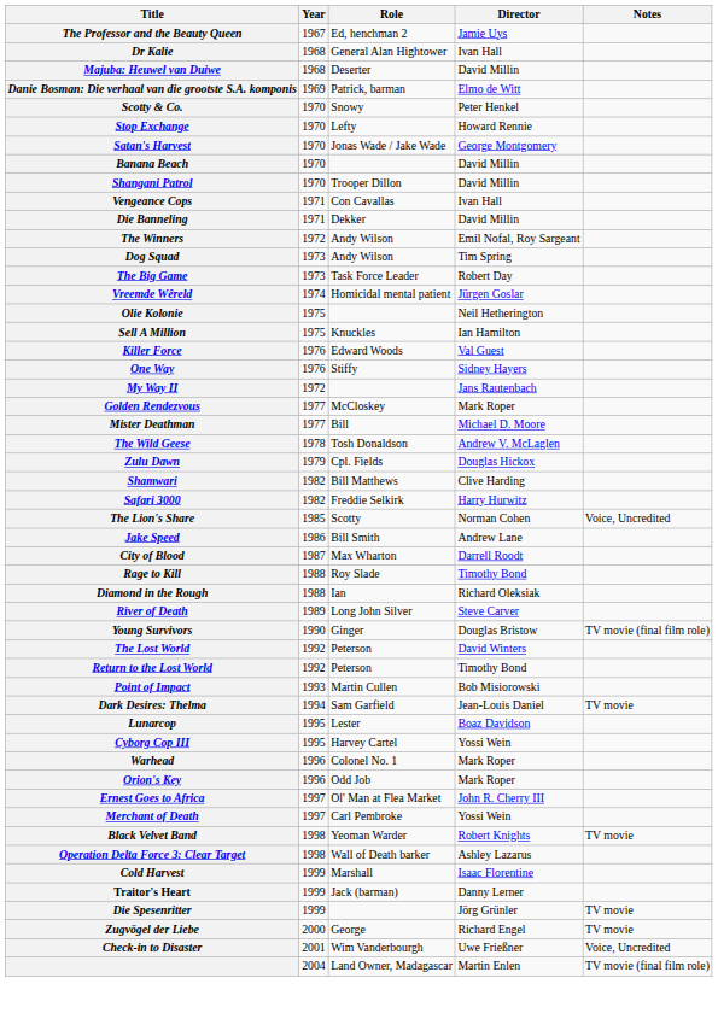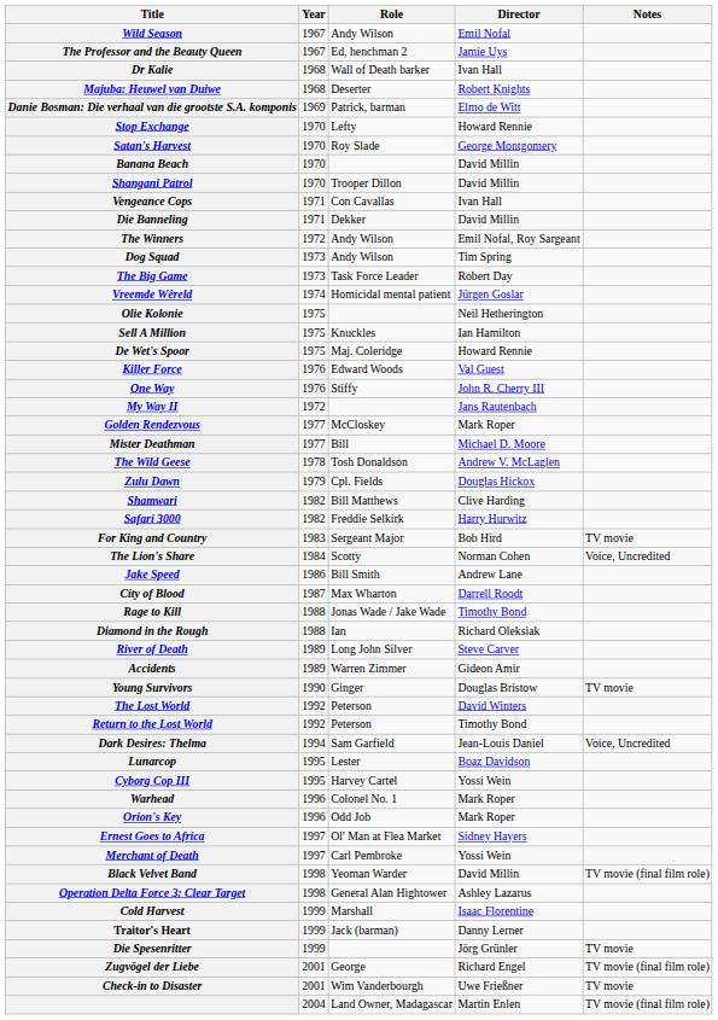+ row: Wild Season | 1967 | Andy Wilson | Emil Nofal
Dr Kalie | Role: General Alan Hightower -> Wall of Death barker
Majuba: Heuwel van Duiwe | Director: David Millin -> Robert Knights
- row: Scotty & Co. | 1970 | Snowy | Peter Henkel
Satan's Harvest | Role: Jonas Wade / Jake Wade -> Roy Slade
+ row: De Wet's Spoor | 1975 | Maj. Coleridge | Howard Rennie
One Way | Director: Sidney Hayers -> John R. Cherry III
+ row: For King and Country | 1983 | Sergeant Major | Bob Hird | TV movie
The Lion's Share | Year: 1985 -> 1984
Rage to Kill | Role: Roy Slade -> Jonas Wade / Jake Wade
+ row: Accidents | 1989 | Warren Zimmer | Gideon Amir
Young Survivors | Notes: TV movie (final film role) -> TV movie
- row: Point of Impact | 1993 | Martin Cullen | Bob Misiorowski
Dark Desires: Thelma | Notes: TV movie -> Voice, Uncredited
Ernest Goes to Africa | Director: John R. Cherry III -> Sidney Hayers
Black Velvet Band | Director: Robert Knights -> David Millin
Black Velvet Band | Notes: TV movie -> TV movie (final film role)
Operation Delta Force 3: Clear Target | Role: Wall of Death barker -> General Alan Hightower
Zugvögel der Liebe | Year: 2000 -> 2001
Zugvögel der Liebe | Notes: TV movie -> TV movie (final film role)
Check-in to Disaster | Notes: Voice, Uncredited -> TV movie
